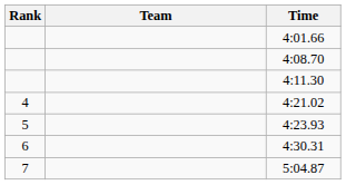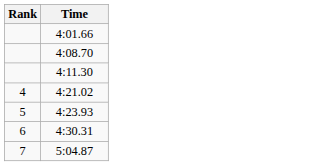- column: Team
